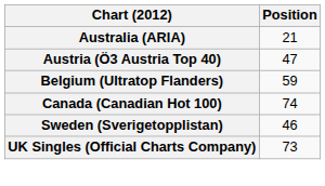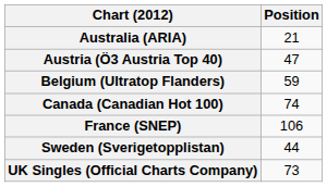+ row: France (SNEP) | 106
Sweden (Sverigetopplistan) | Position: 46 -> 44
